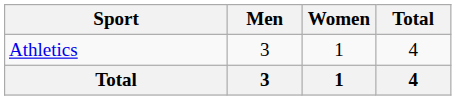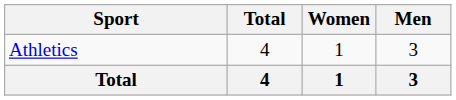columns swapped: Men <-> Total
